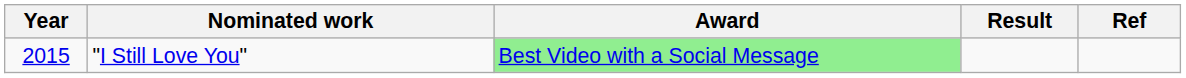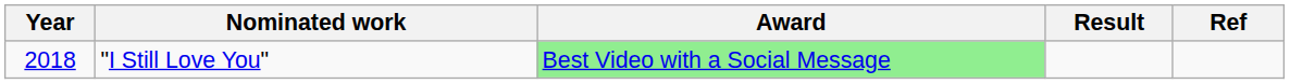"I Still Love You" | Year: 2015 -> 2018
